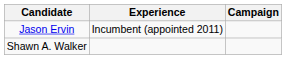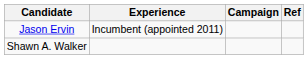+ column: Ref
